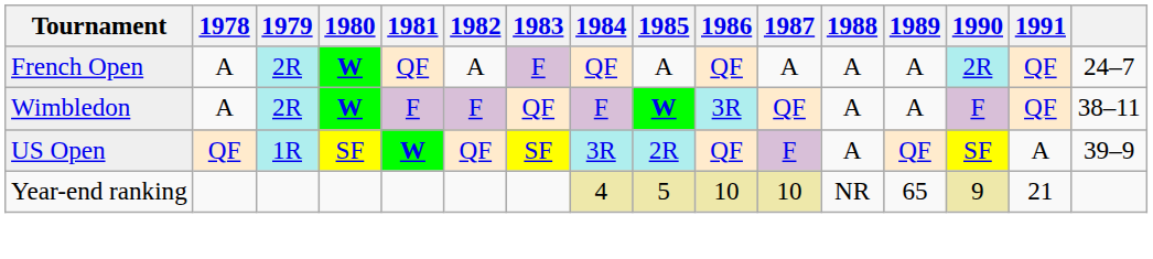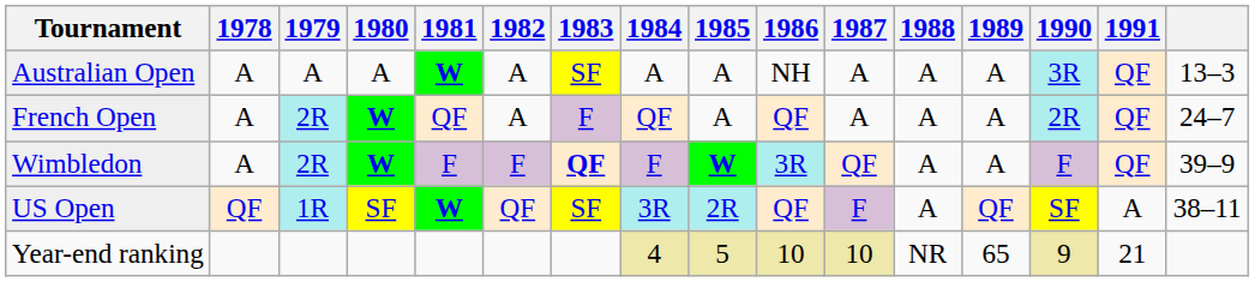+ row: Australian Open | A | A | A | W | A | SF | A | A | NH | A | A | A | 3R | QF | 13–3
Wimbledon | 1983: normal -> bold
Wimbledon | column 16: 38–11 -> 39–9
US Open | column 16: 39–9 -> 38–11
